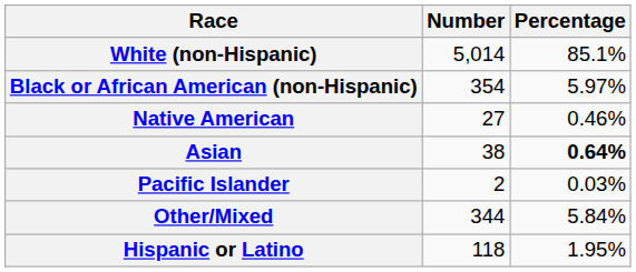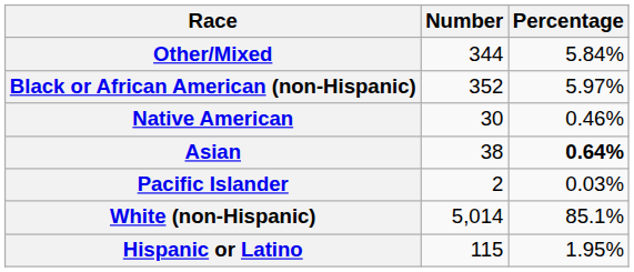rows swapped: White (non-Hispanic) <-> Other/Mixed
Black or African American (non-Hispanic) | Number: 354 -> 352
Native American | Number: 27 -> 30
Hispanic or Latino | Number: 118 -> 115
